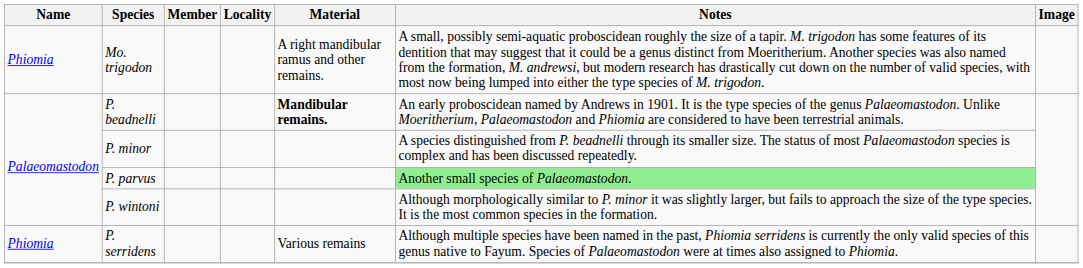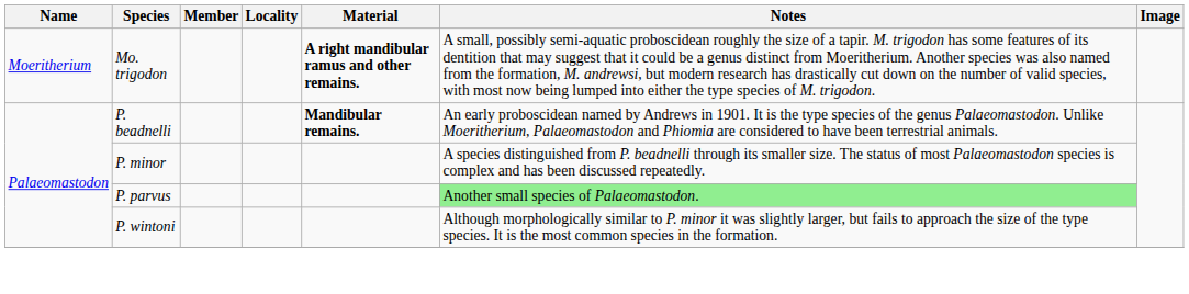Mo. trigodon | Name: Phiomia -> Moeritherium
Mo. trigodon | Material: normal -> bold
- row: Phiomia | P. serridens | Various remains | Although multiple species have been named in the past, Phiomia serridens is currently the only valid species of this genus native to Fayum. Species of Palaeomastodon were at times also assigned to Phiomia.
